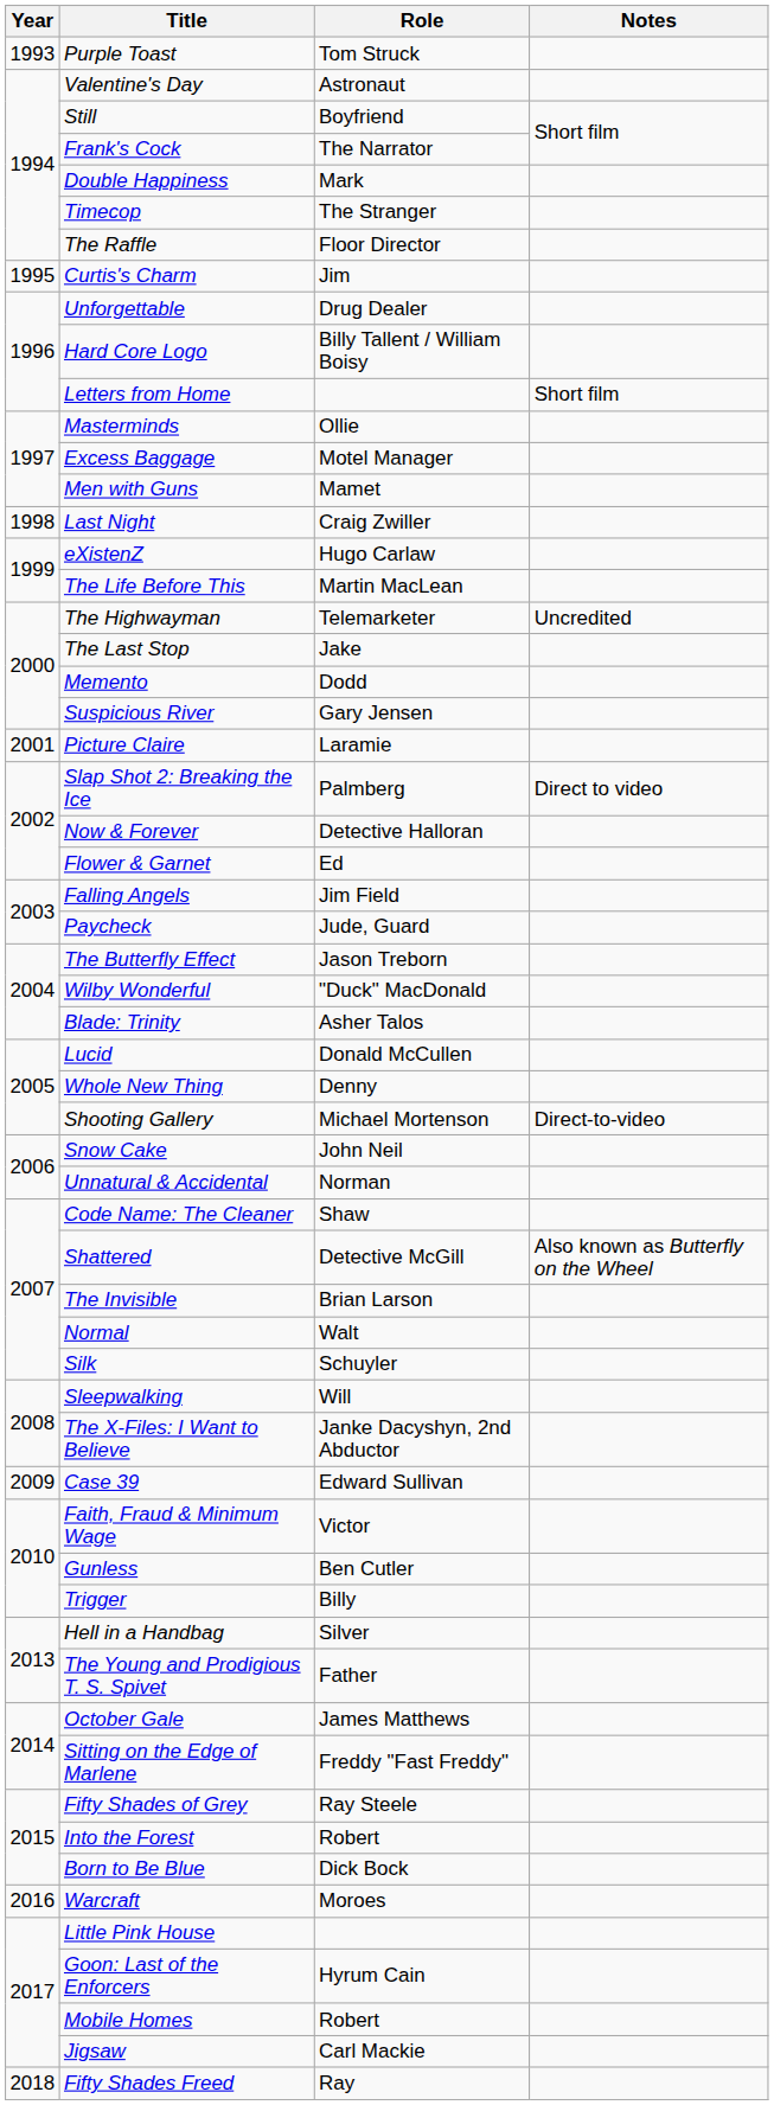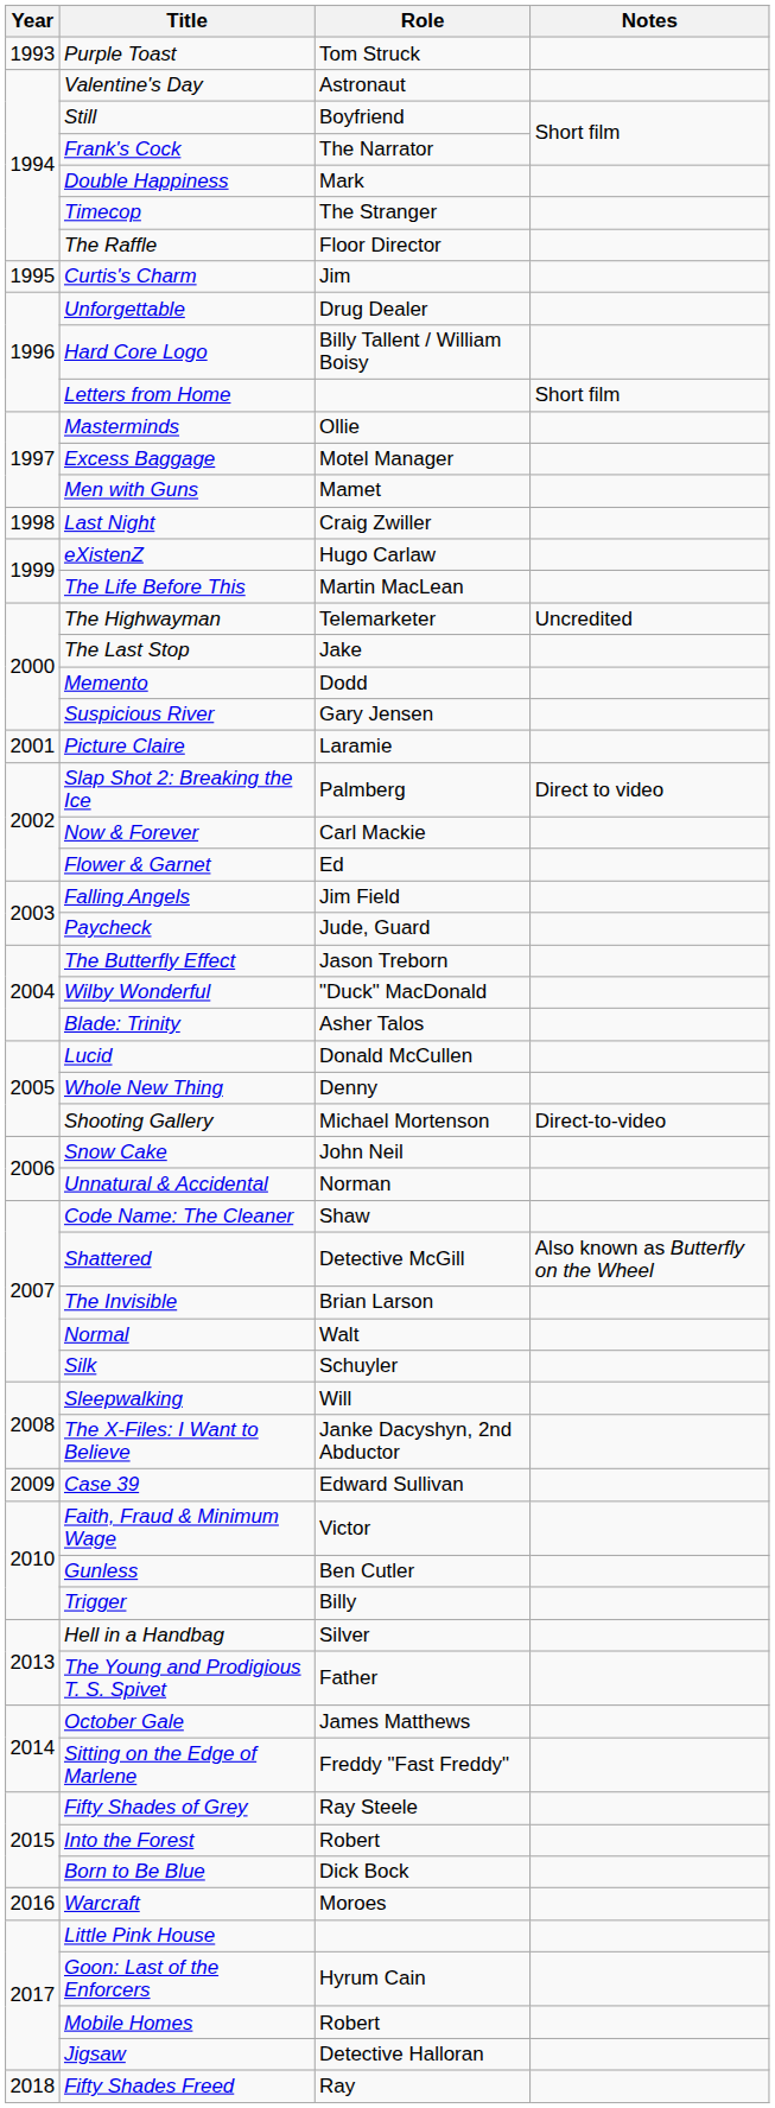Now & Forever | Role: Detective Halloran -> Carl Mackie
Jigsaw | Role: Carl Mackie -> Detective Halloran
